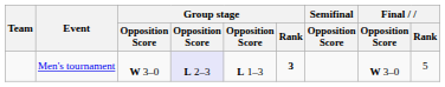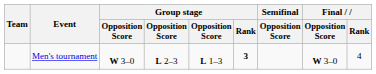Men's tournament | column 4: lavender background -> no background
Men's tournament | Final / Rank: 5 -> 4
